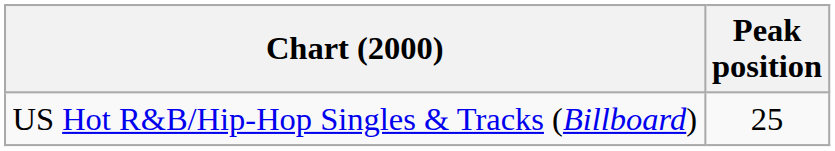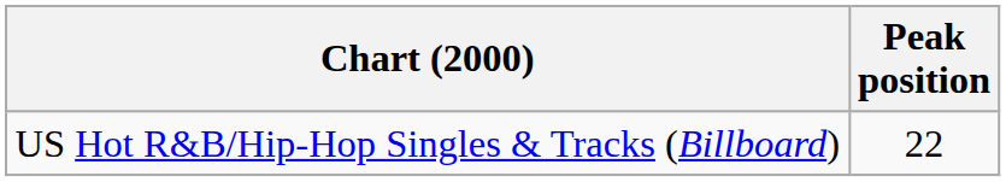US Hot R&B/Hip-Hop Singles & Tracks (Billboard) | Peak position: 25 -> 22
